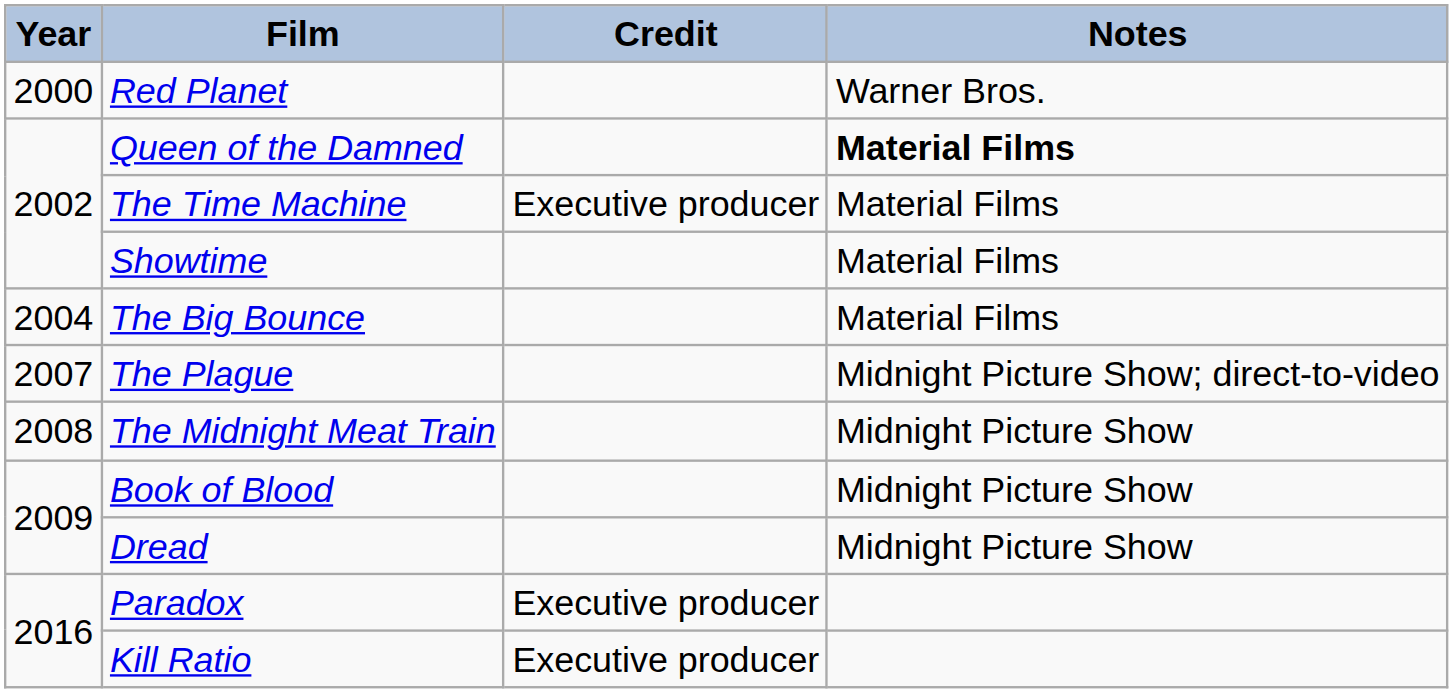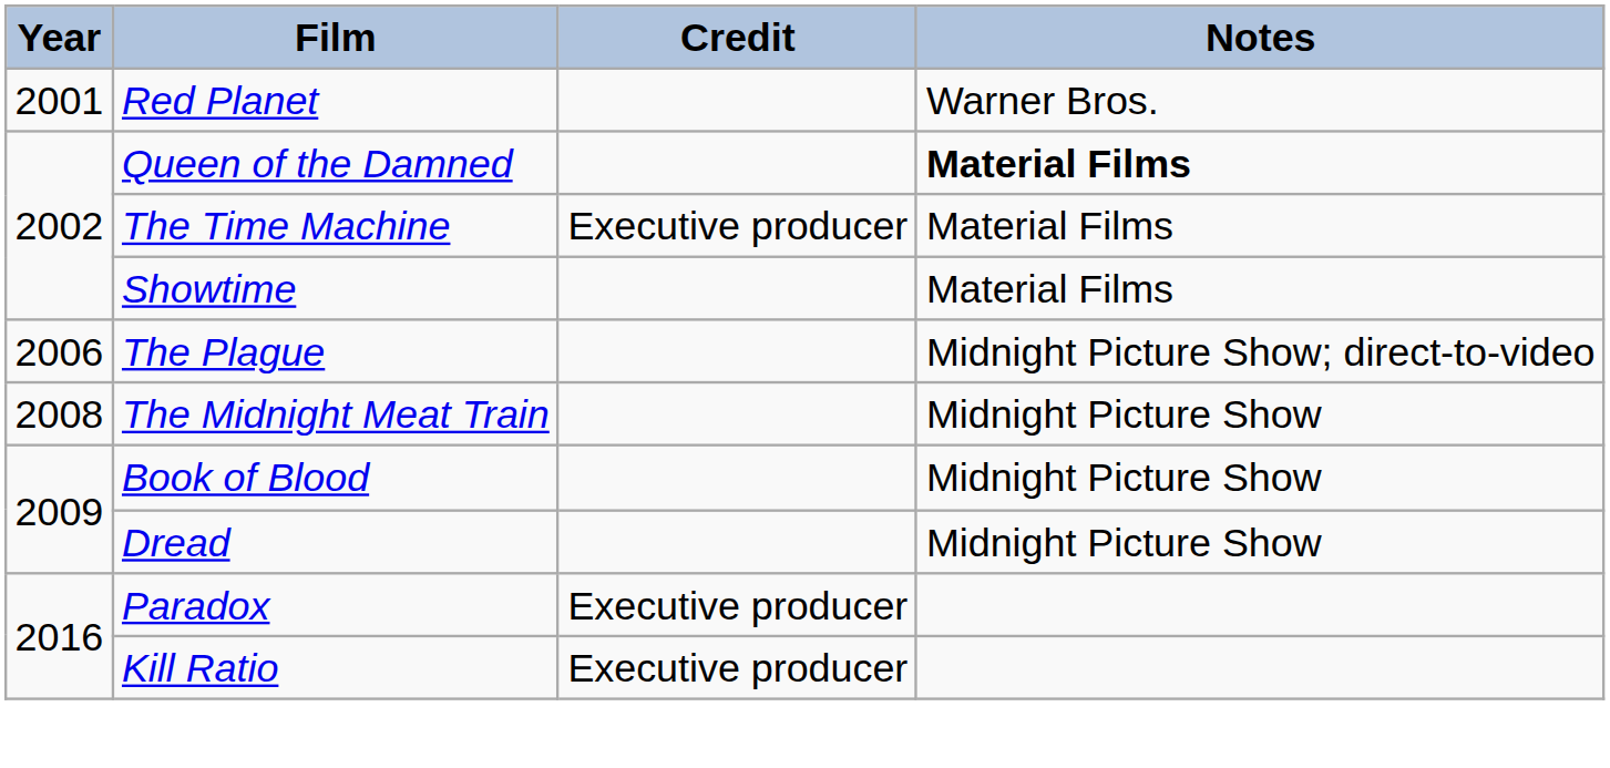Red Planet | Year: 2000 -> 2001
- row: 2004 | The Big Bounce | Material Films
The Plague | Year: 2007 -> 2006
